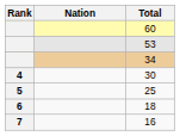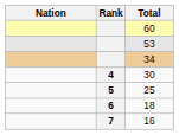columns swapped: Rank <-> Nation
